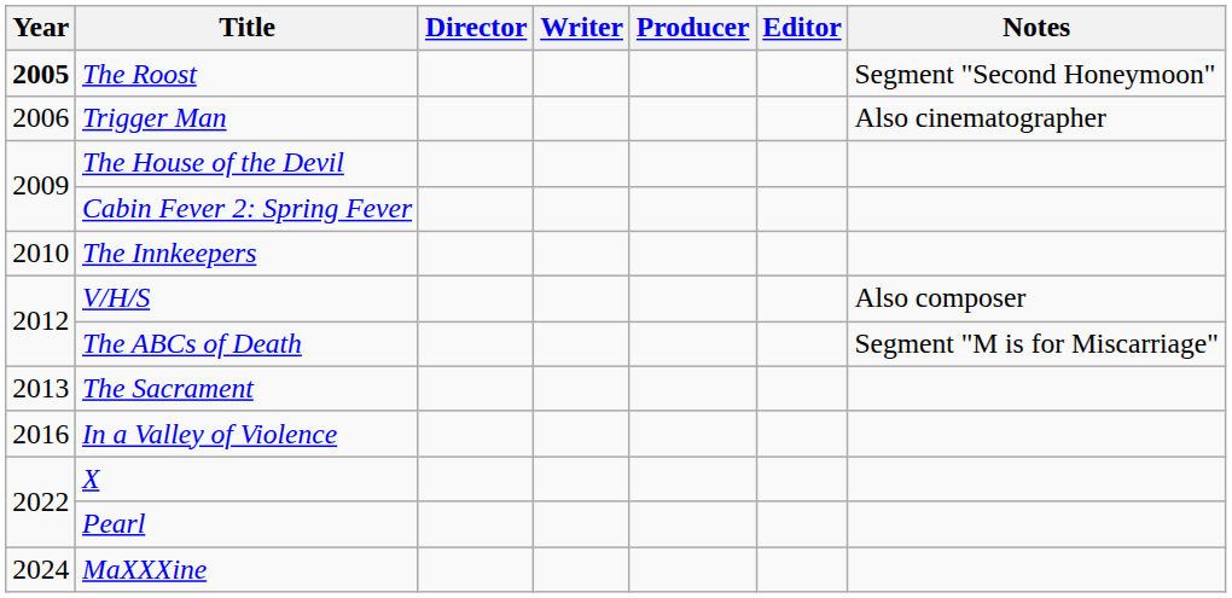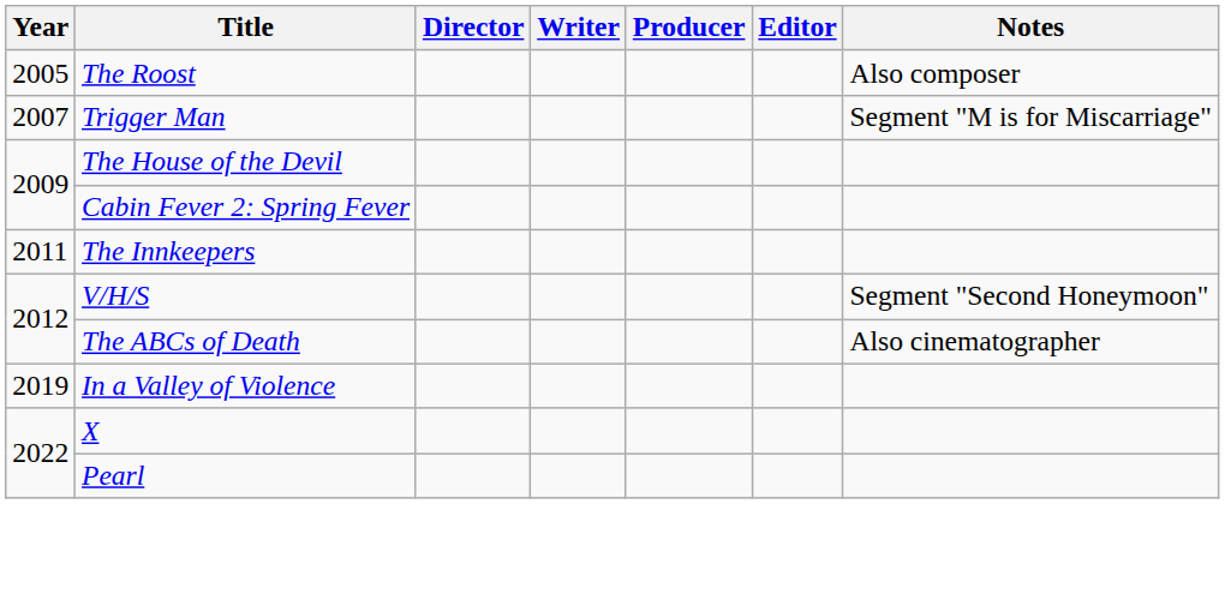The Roost | Year: bold -> normal
The Roost | Notes: Segment "Second Honeymoon" -> Also composer
Trigger Man | Year: 2006 -> 2007
Trigger Man | Notes: Also cinematographer -> Segment "M is for Miscarriage"
The Innkeepers | Year: 2010 -> 2011
V/H/S | Notes: Also composer -> Segment "Second Honeymoon"
The ABCs of Death | Notes: Segment "M is for Miscarriage" -> Also cinematographer
- row: 2013 | The Sacrament
In a Valley of Violence | Year: 2016 -> 2019
- row: 2024 | MaXXXine
